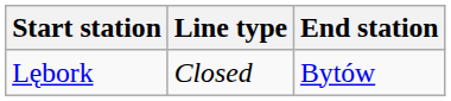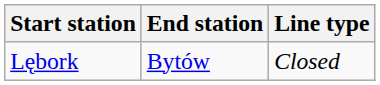columns swapped: End station <-> Line type
